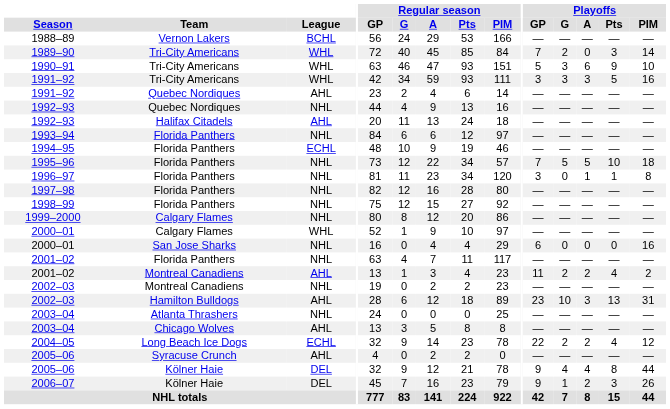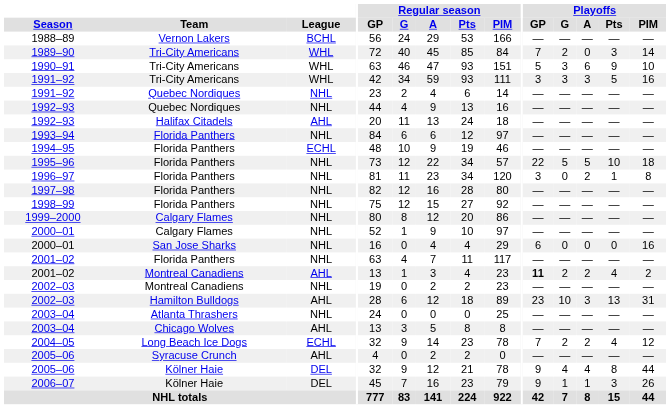1991–92 / Quebec Nordiques | League: AHL -> NHL
1995–96 | Playoffs / GP: 7 -> 22
1996–97 | Playoffs / A: 1 -> 2
2000–01 / Calgary Flames | League: WHL -> NHL
2001–02 / Montreal Canadiens | Playoffs / GP: normal -> bold
2004–05 | Playoffs / GP: 22 -> 7
2006–07 | Playoffs / A: 2 -> 1
